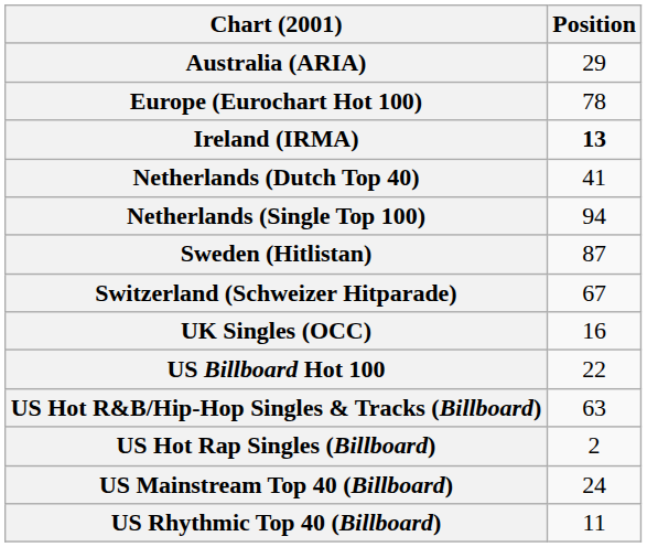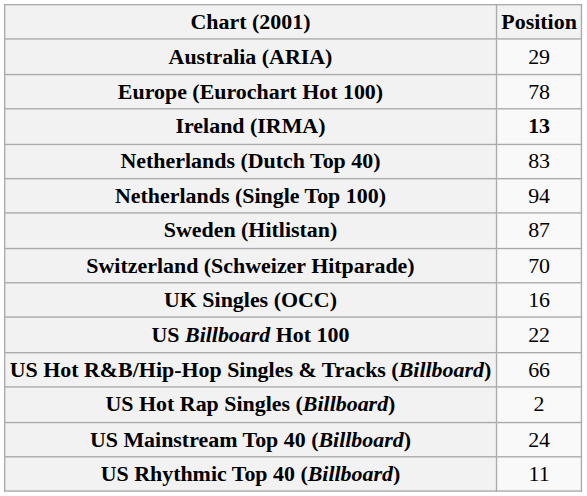Netherlands (Dutch Top 40) | Position: 41 -> 83
Switzerland (Schweizer Hitparade) | Position: 67 -> 70
US Hot R&B/Hip-Hop Singles & Tracks (Billboard) | Position: 63 -> 66
